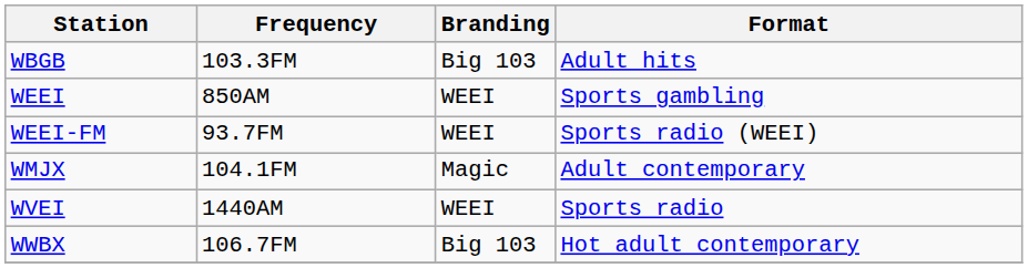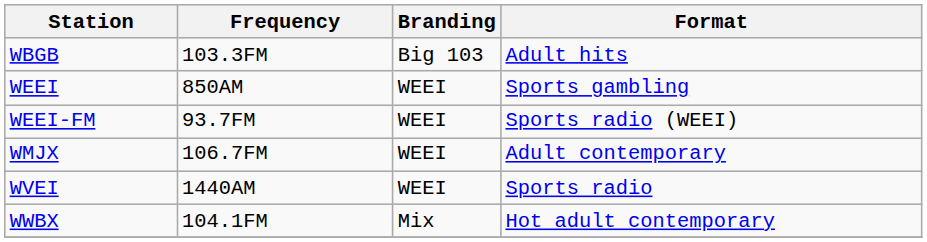WMJX | Frequency: 104.1FM -> 106.7FM
WMJX | Branding: Magic -> WEEI
WWBX | Frequency: 106.7FM -> 104.1FM
WWBX | Branding: Big 103 -> Mix
